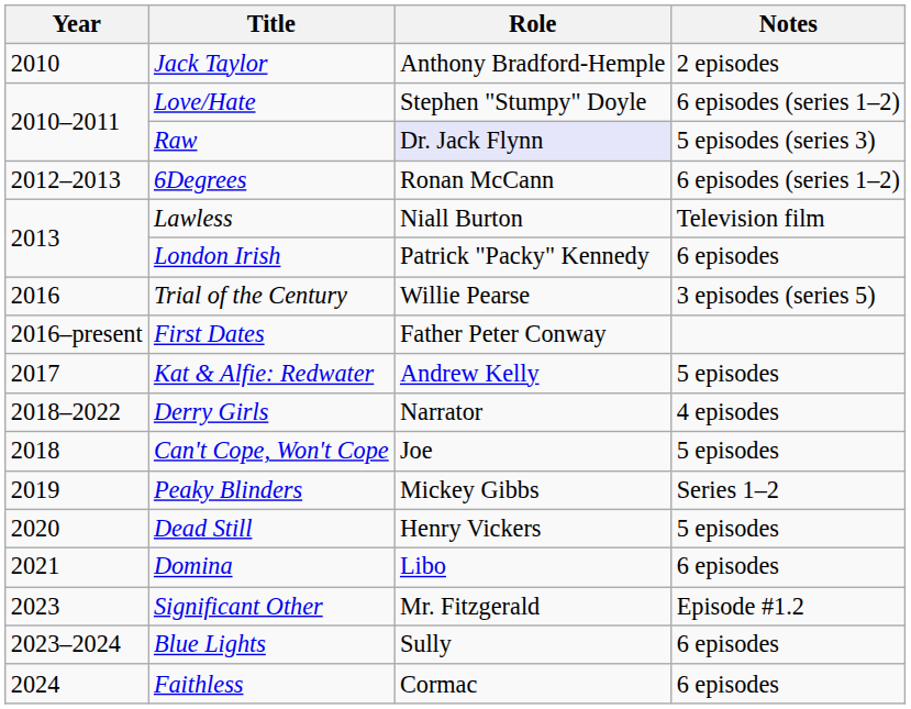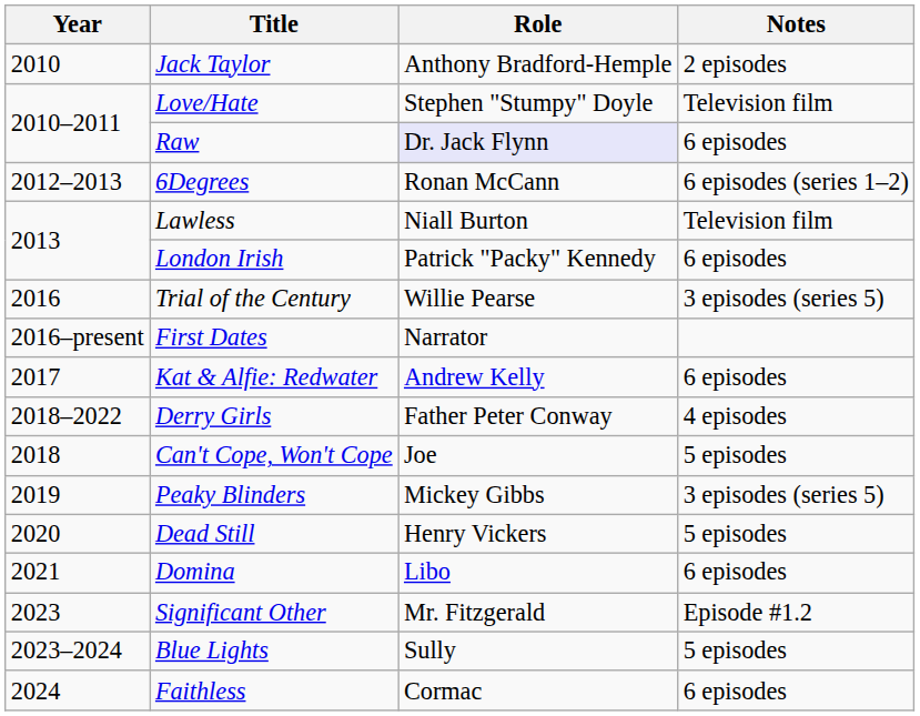Love/Hate | Notes: 6 episodes (series 1–2) -> Television film
Raw | Notes: 5 episodes (series 3) -> 6 episodes
First Dates | Role: Father Peter Conway -> Narrator
Kat & Alfie: Redwater | Notes: 5 episodes -> 6 episodes
Derry Girls | Role: Narrator -> Father Peter Conway
Peaky Blinders | Notes: Series 1–2 -> 3 episodes (series 5)
Blue Lights | Notes: 6 episodes -> 5 episodes
